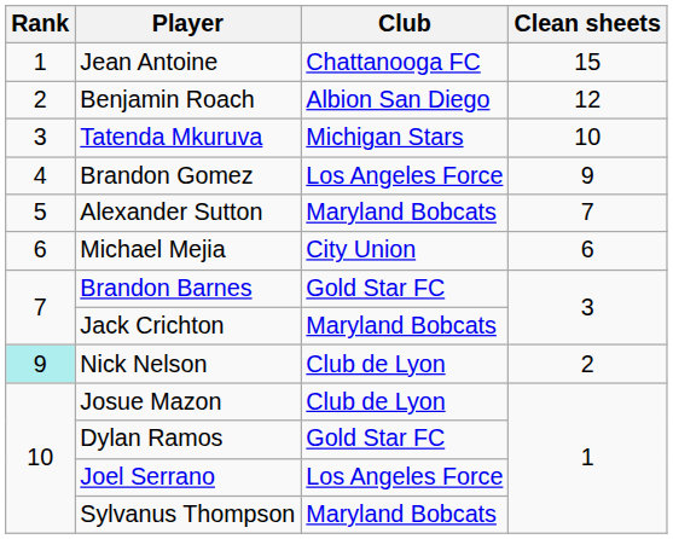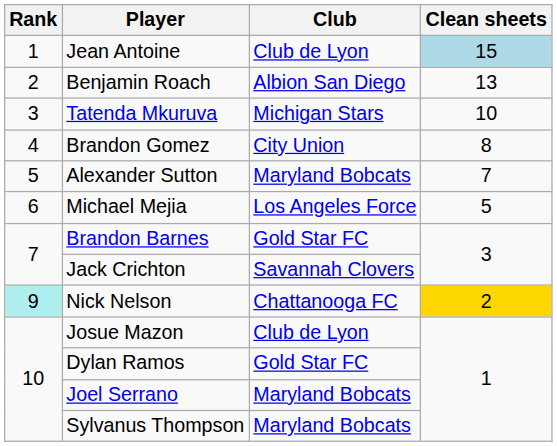Jean Antoine | Club: Chattanooga FC -> Club de Lyon
Jean Antoine | Clean sheets: no background -> lightblue background
Benjamin Roach | Clean sheets: 12 -> 13
Brandon Gomez | Club: Los Angeles Force -> City Union
Brandon Gomez | Clean sheets: 9 -> 8
Michael Mejia | Club: City Union -> Los Angeles Force
Michael Mejia | Clean sheets: 6 -> 5
Jack Crichton | Club: Maryland Bobcats -> Savannah Clovers
Nick Nelson | Club: Club de Lyon -> Chattanooga FC
Nick Nelson | Clean sheets: no background -> gold background
Joel Serrano | Club: Los Angeles Force -> Maryland Bobcats
